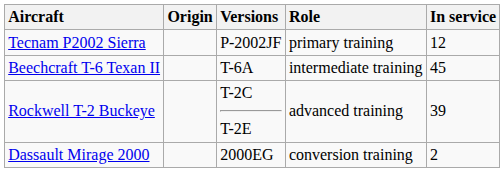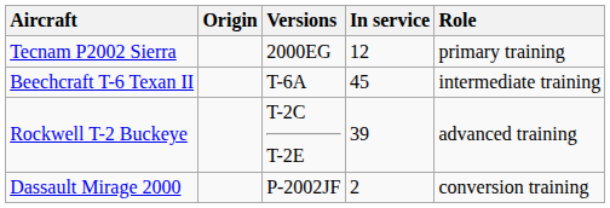columns swapped: In service <-> Role
Tecnam P2002 Sierra | Versions: P-2002JF -> 2000EG
Dassault Mirage 2000 | Versions: 2000EG -> P-2002JF
